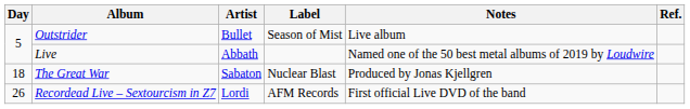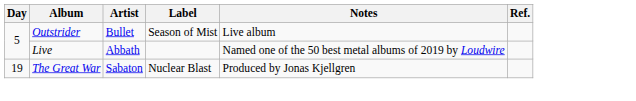The Great War | Day: 18 -> 19
- row: 26 | Recordead Live – Sextourcism in Z7 | Lordi | AFM Records | First official Live DVD of the band
